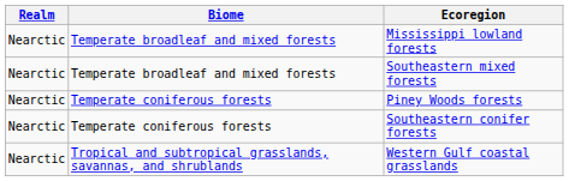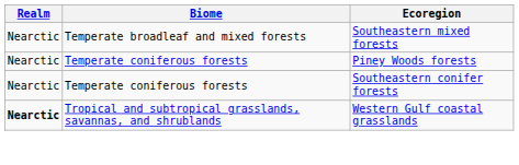- row: Nearctic | Temperate broadleaf and mixed forests | Mississippi lowland forests
Western Gulf coastal grasslands | Realm: normal -> bold
